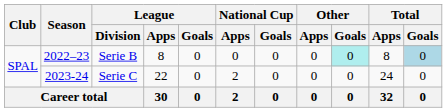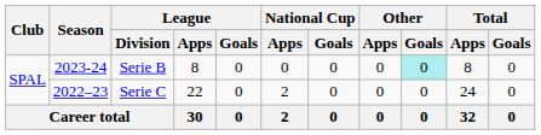Serie B | Season: 2022–23 -> 2023-24
Serie B | Total / Goals: lightblue background -> no background
Serie C | Season: 2023-24 -> 2022–23
